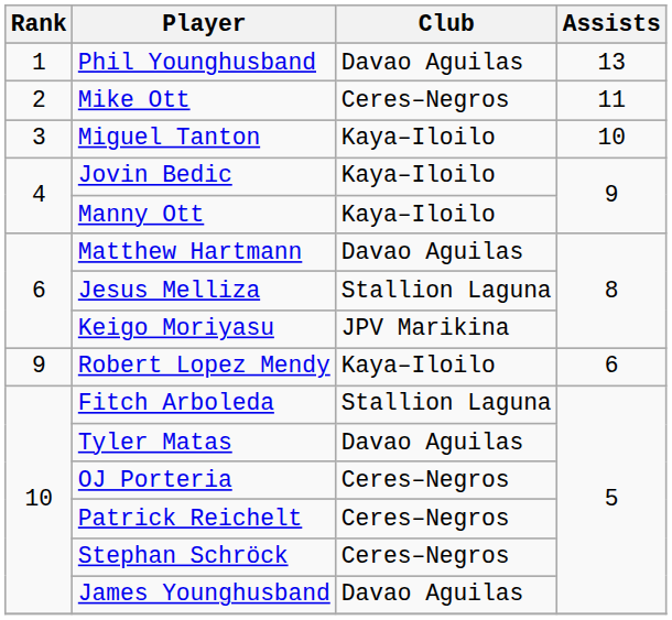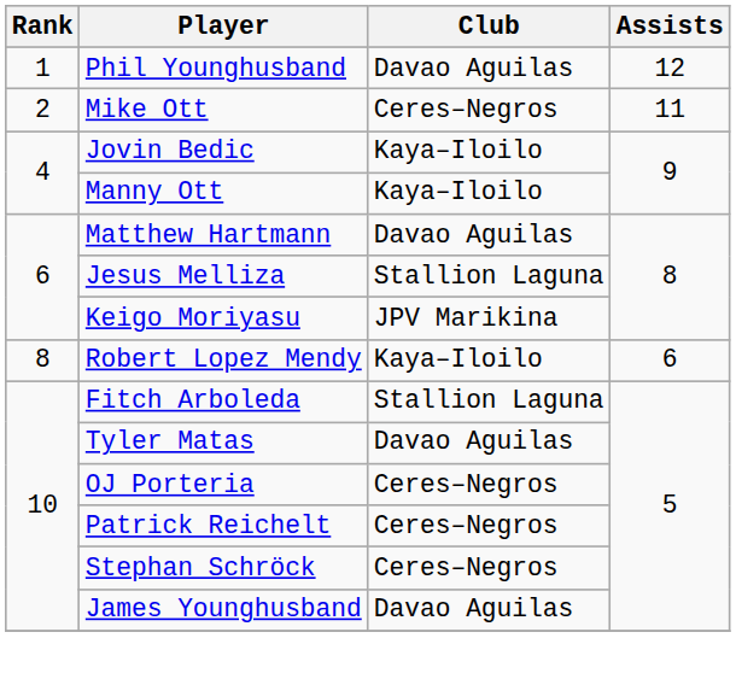Phil Younghusband | Assists: 13 -> 12
- row: 3 | Miguel Tanton | Kaya–Iloilo | 10
Robert Lopez Mendy | Rank: 9 -> 8
